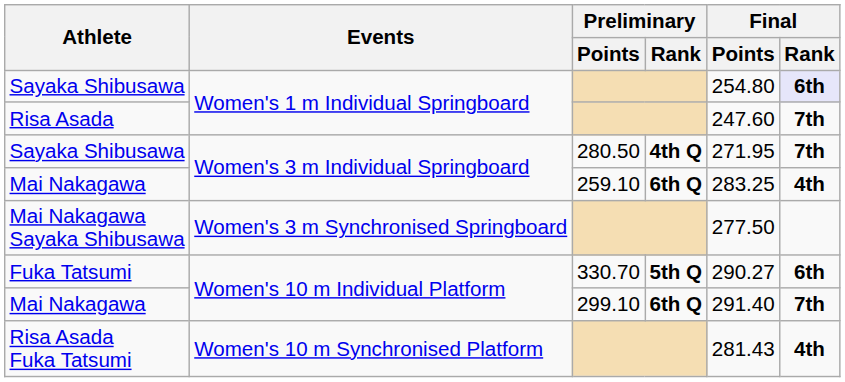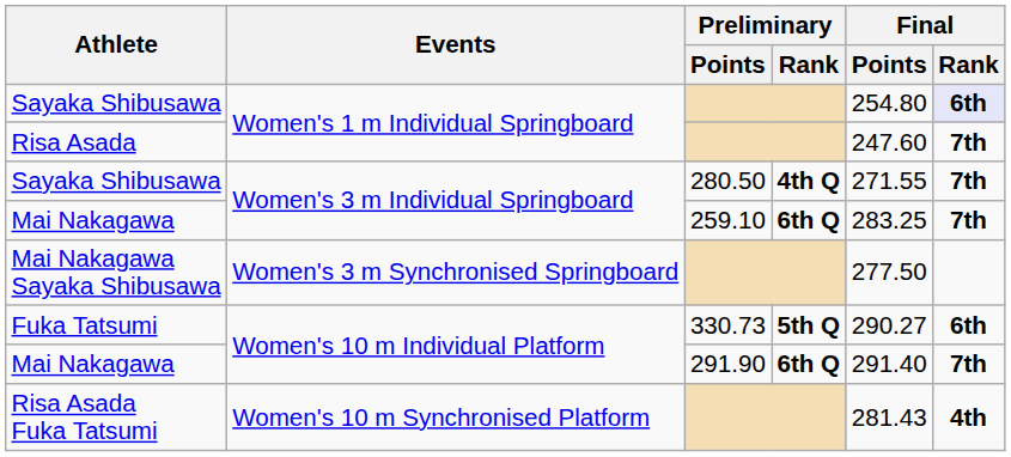Sayaka Shibusawa / Women's 3 m Individual Springboard | Final / Points: 271.95 -> 271.55
Mai Nakagawa / Women's 3 m Individual Springboard | Final / Rank: 4th -> 7th
Fuka Tatsumi | Preliminary / Points: 330.70 -> 330.73
Mai Nakagawa / Women's 10 m Individual Platform | Preliminary / Points: 299.10 -> 291.90
